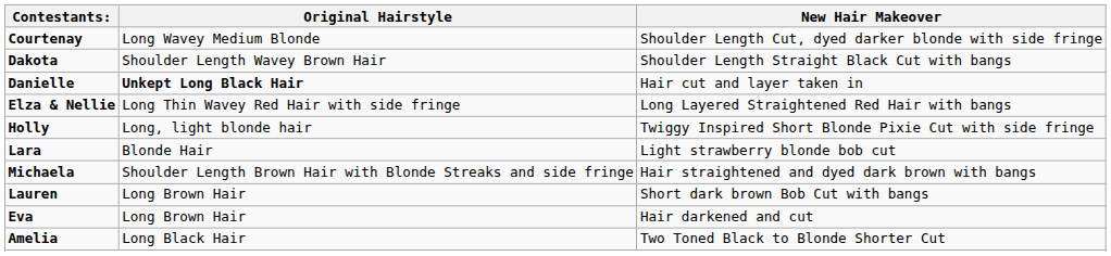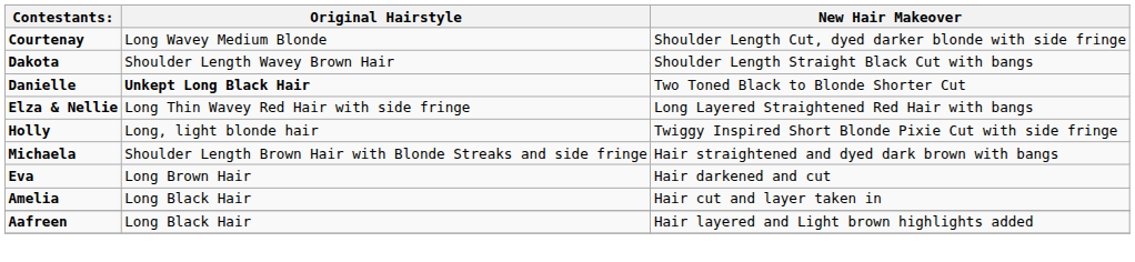Danielle | New Hair Makeover: Hair cut and layer taken in -> Two Toned Black to Blonde Shorter Cut
- row: Lara | Blonde Hair | Light strawberry blonde bob cut
- row: Lauren | Long Brown Hair | Short dark brown Bob Cut with bangs
Amelia | New Hair Makeover: Two Toned Black to Blonde Shorter Cut -> Hair cut and layer taken in
+ row: Aafreen | Long Black Hair | Hair layered and Light brown highlights added
